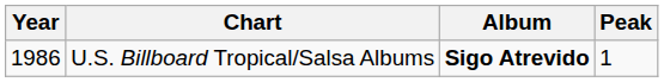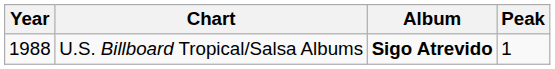U.S. Billboard Tropical/Salsa Albums | Year: 1986 -> 1988
